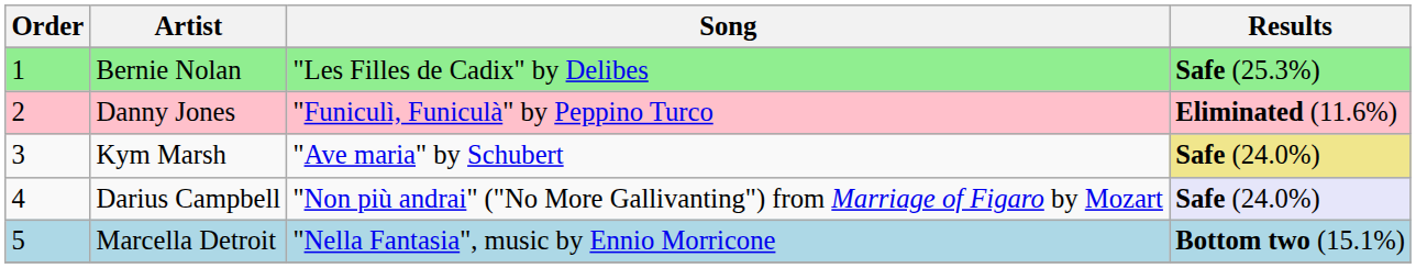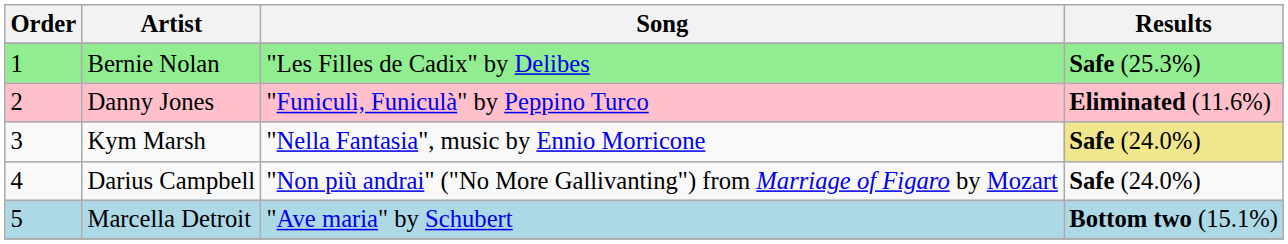Kym Marsh | Song: "Ave maria" by Schubert -> "Nella Fantasia", music by Ennio Morricone
Darius Campbell | Results: lavender background -> no background
Marcella Detroit | Song: "Nella Fantasia", music by Ennio Morricone -> "Ave maria" by Schubert
